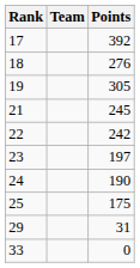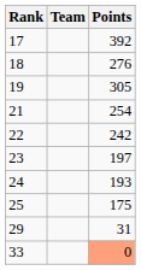21 | Points: 245 -> 254
24 | Points: 190 -> 193
33 | Points: no background -> lightsalmon background
